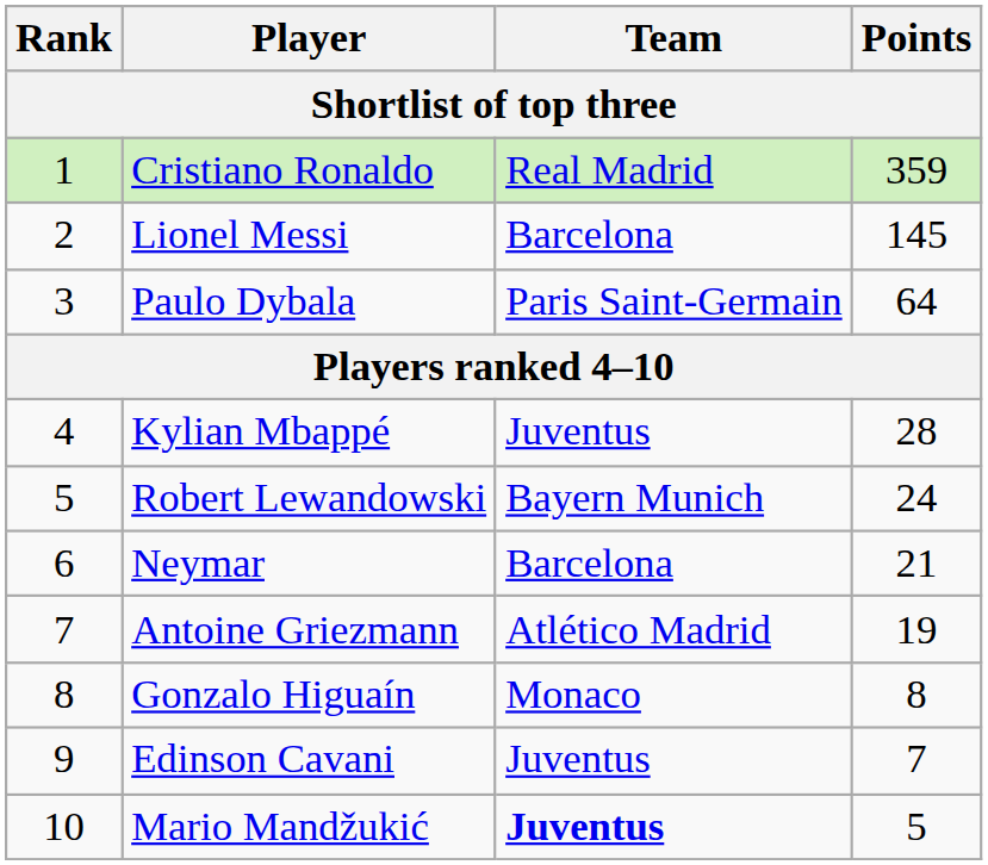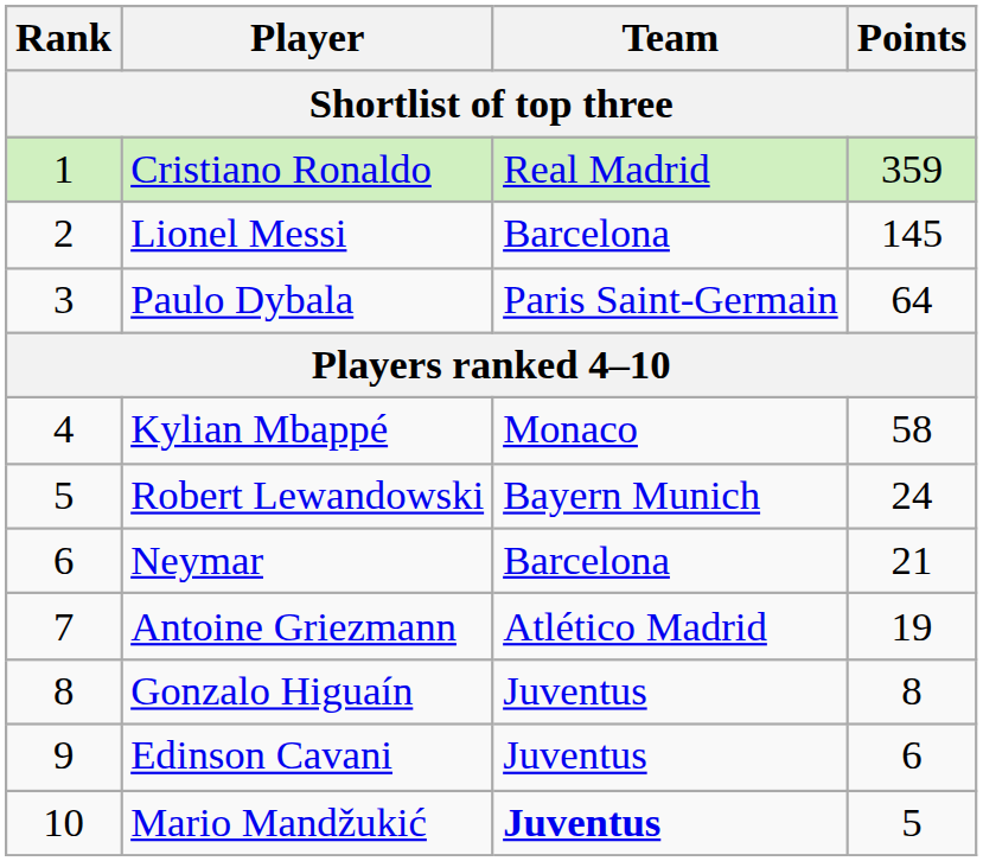Kylian Mbappé | Team: Juventus -> Monaco
Kylian Mbappé | Points: 28 -> 58
Gonzalo Higuaín | Team: Monaco -> Juventus
Edinson Cavani | Points: 7 -> 6
